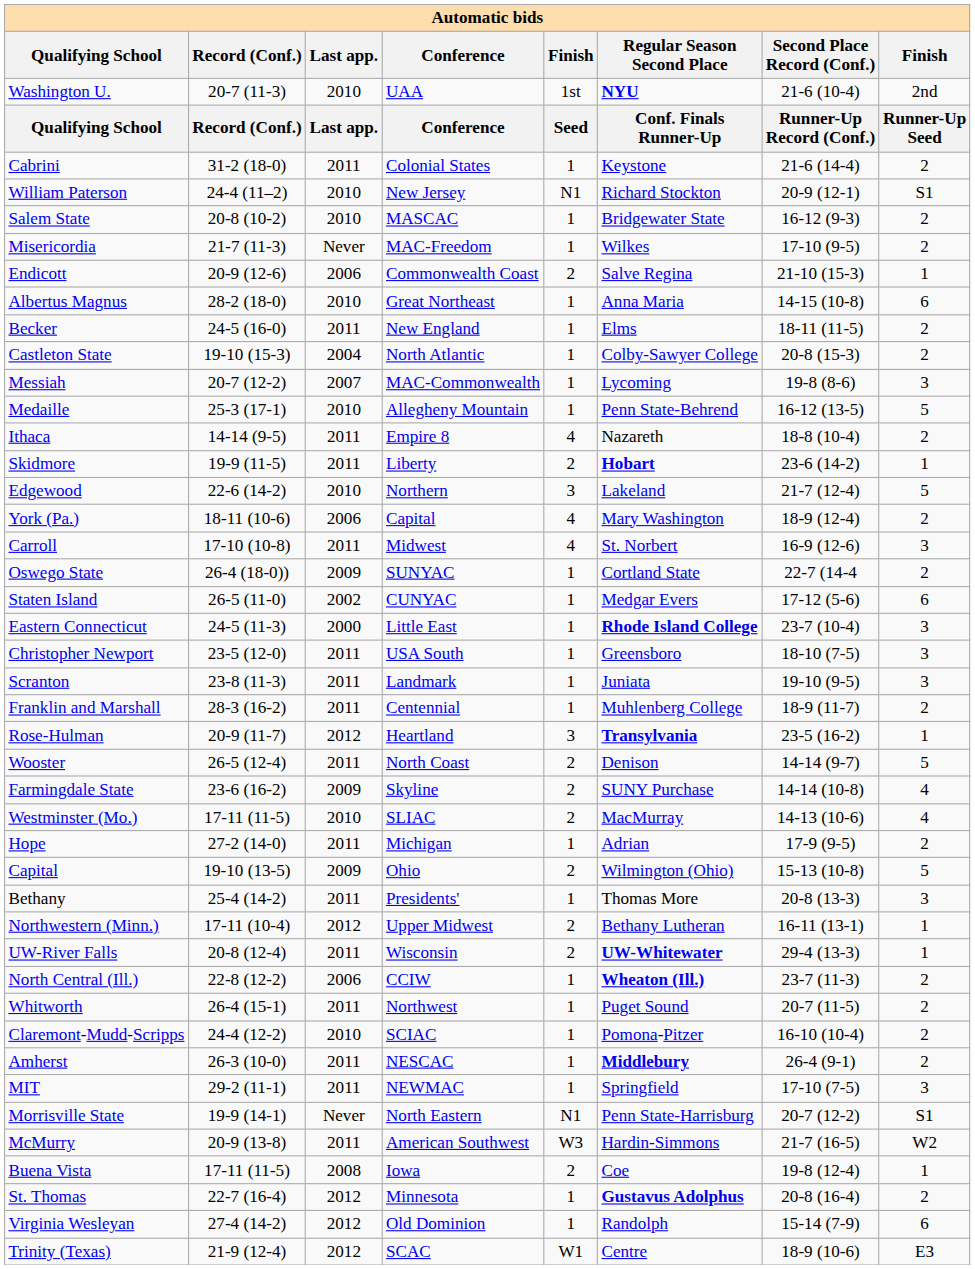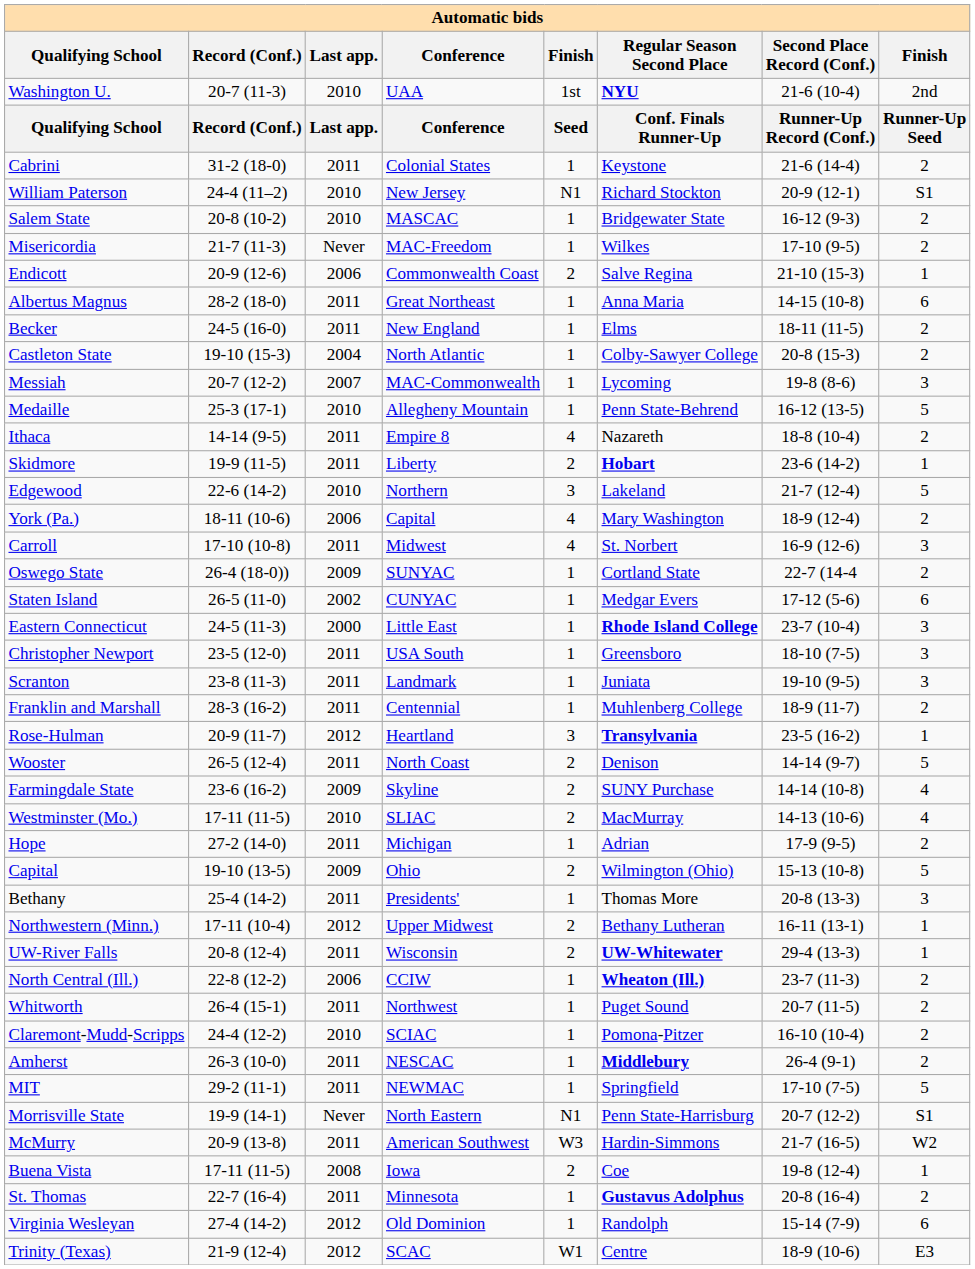Albertus Magnus | Last app.: 2010 -> 2011
MIT | column 8: 3 -> 5
St. Thomas | Last app.: 2012 -> 2011
